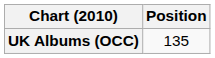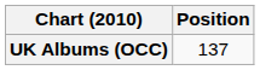UK Albums (OCC) | Position: 135 -> 137
